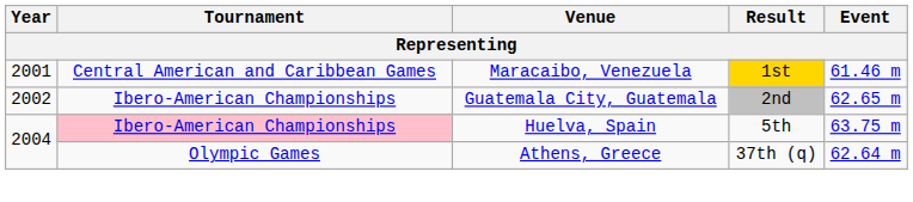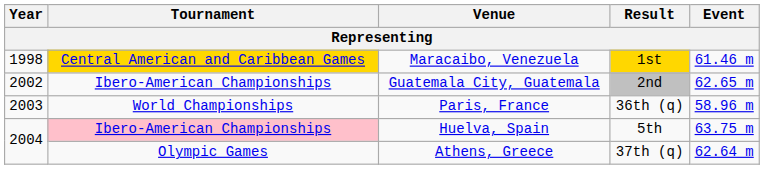Maracaibo, Venezuela | Year: 2001 -> 1998
Maracaibo, Venezuela | Tournament: no background -> gold background
+ row: 2003 | World Championships | Paris, France | 36th (q) | 58.96 m
